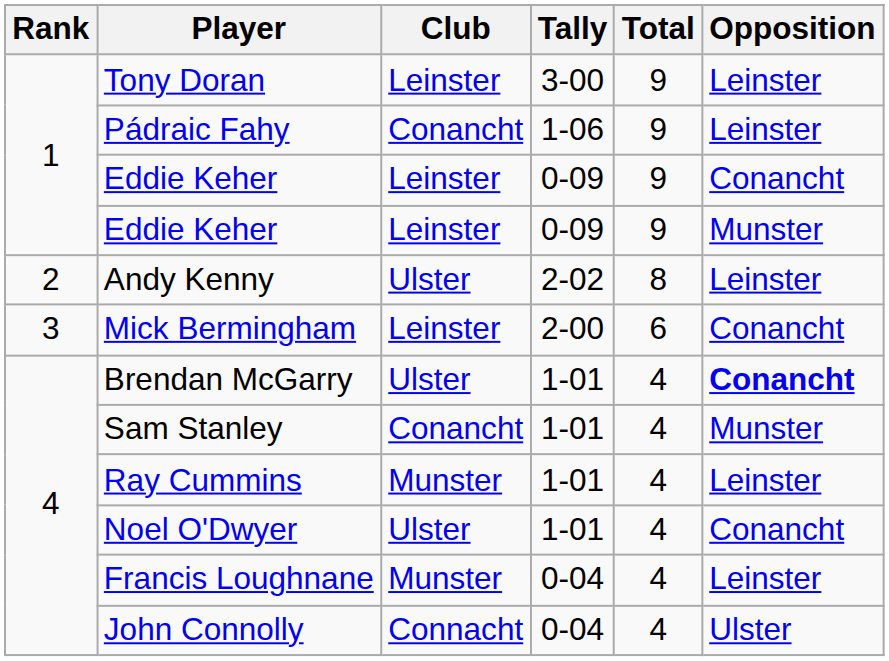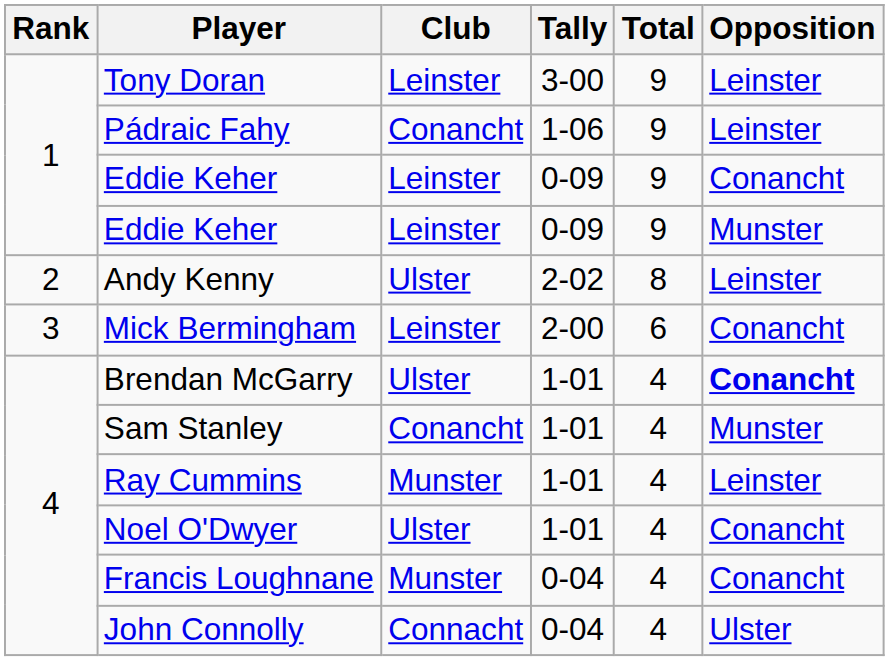Francis Loughnane | Opposition: Leinster -> Conancht
